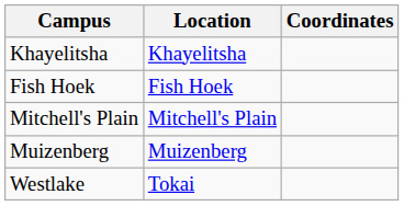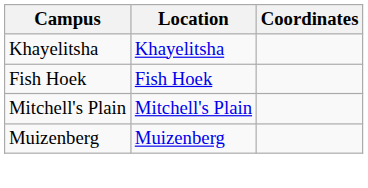- row: Westlake | Tokai
